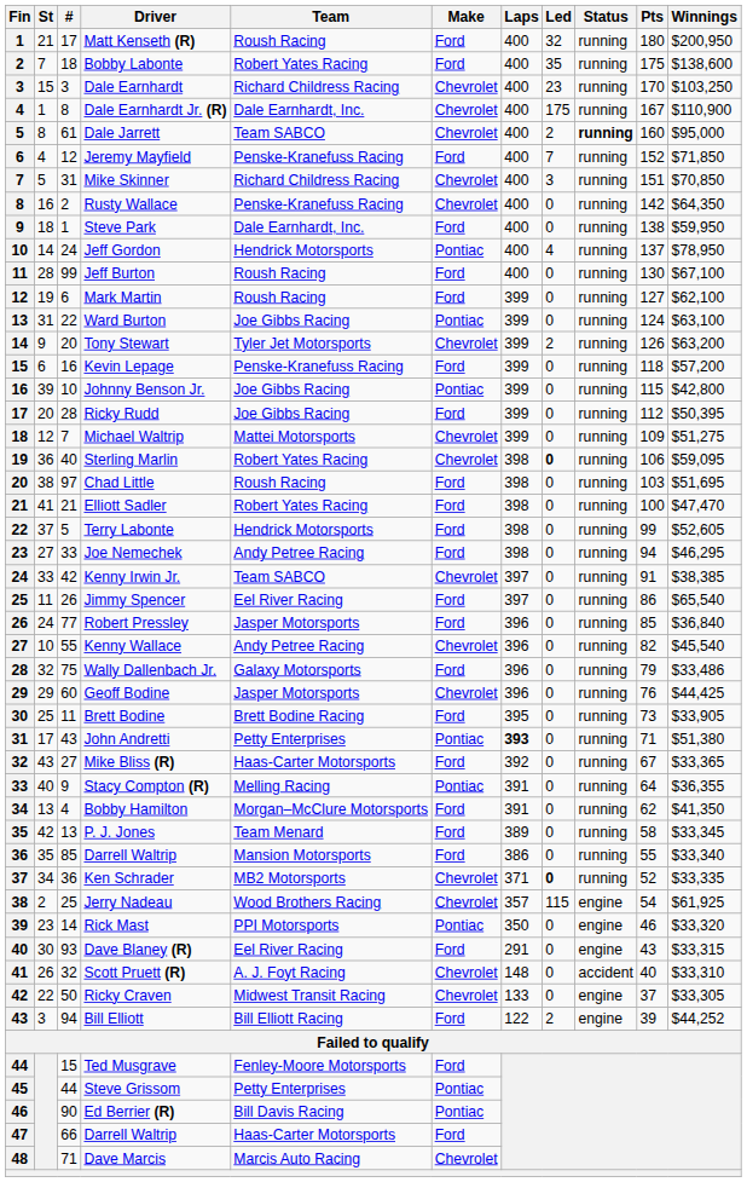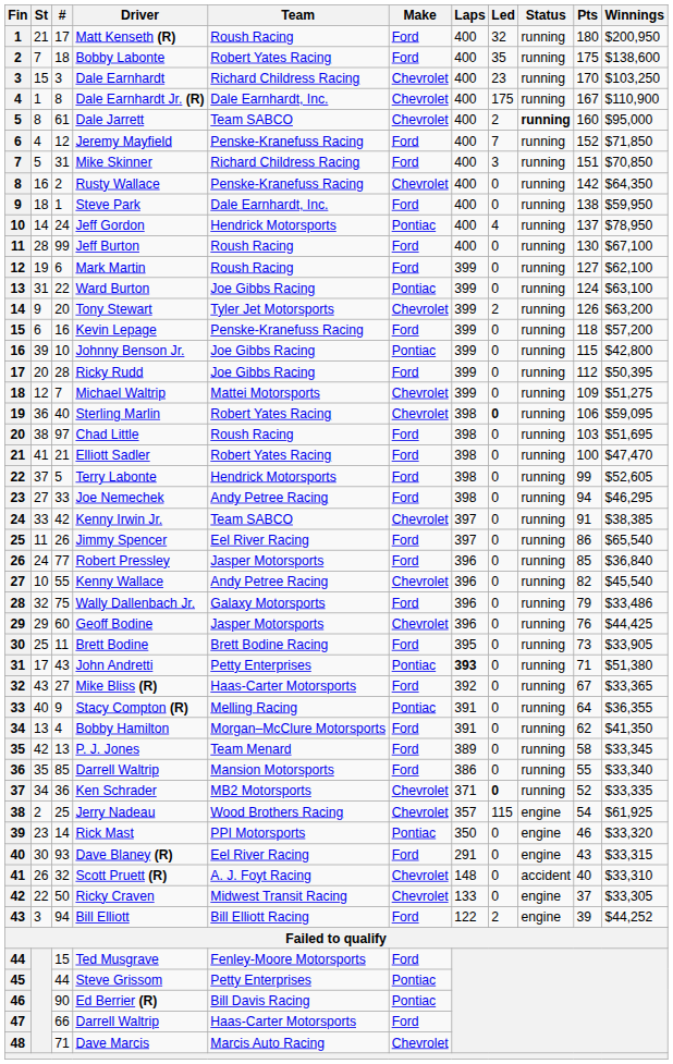Mike Skinner | Make: Chevrolet -> Ford
